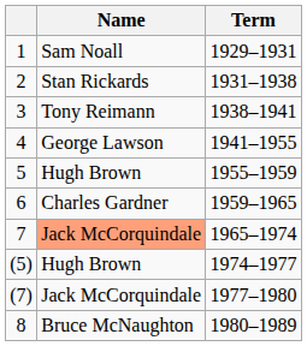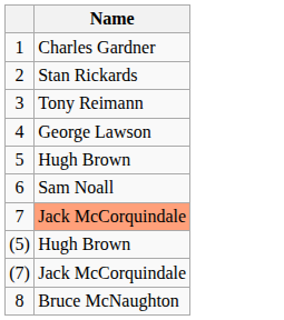- column: Term | 1929–1931 | 1931–1938 | 1938–1941 | 1941–1955 | 1955–1959 | 1959–1965 | 1965–1974 | 1974–1977 | 1977–1980 | 1980–1989
1 | Name: Sam Noall -> Charles Gardner
6 | Name: Charles Gardner -> Sam Noall
